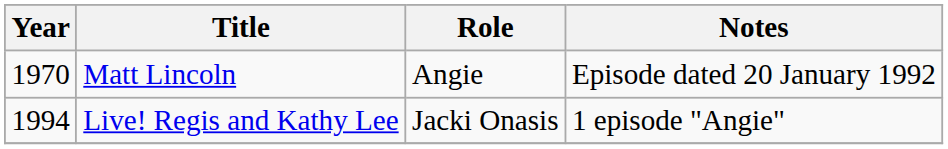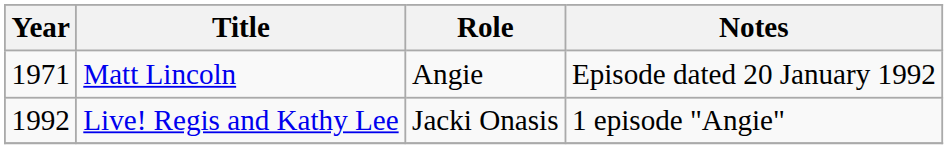Matt Lincoln | Year: 1970 -> 1971
Live! Regis and Kathy Lee | Year: 1994 -> 1992
